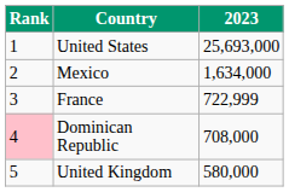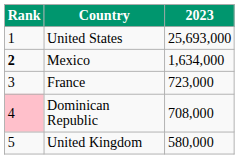Mexico | Rank: normal -> bold
France | 2023: 722,999 -> 723,000
